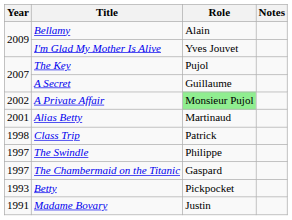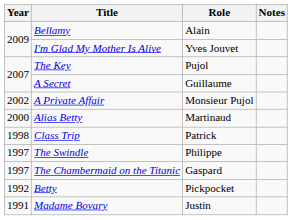A Private Affair | Role: lightgreen background -> no background
Alias Betty | Year: 2001 -> 2000
Betty | Year: 1993 -> 1992
